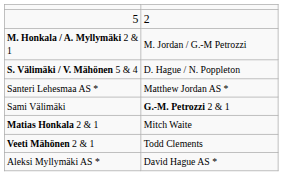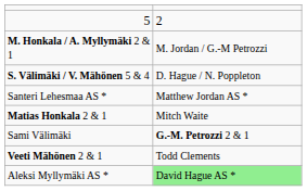rows swapped: Matias Honkala 2 & 1 <-> Sami Välimäki
Aleksi Myllymäki AS * | column 2: no background -> lightgreen background
